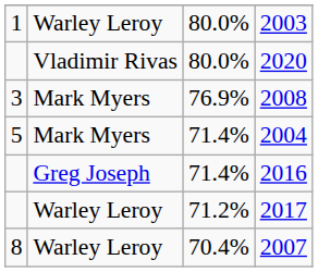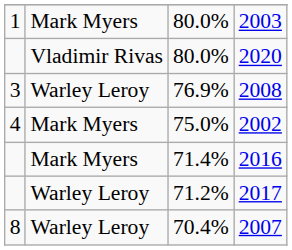2003 | column 2: Warley Leroy -> Mark Myers
2008 | column 2: Mark Myers -> Warley Leroy
+ row: 4 | Mark Myers | 75.0% | 2002
- row: 5 | Mark Myers | 71.4% | 2004
2016 | column 2: Greg Joseph -> Mark Myers
